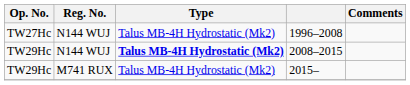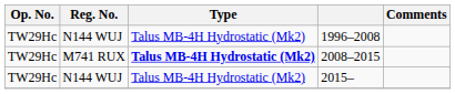1996–2008 | Op. No.: TW27Hc -> TW29Hc
2008–2015 | Reg. No.: N144 WUJ -> M741 RUX
2015– | Reg. No.: M741 RUX -> N144 WUJ
